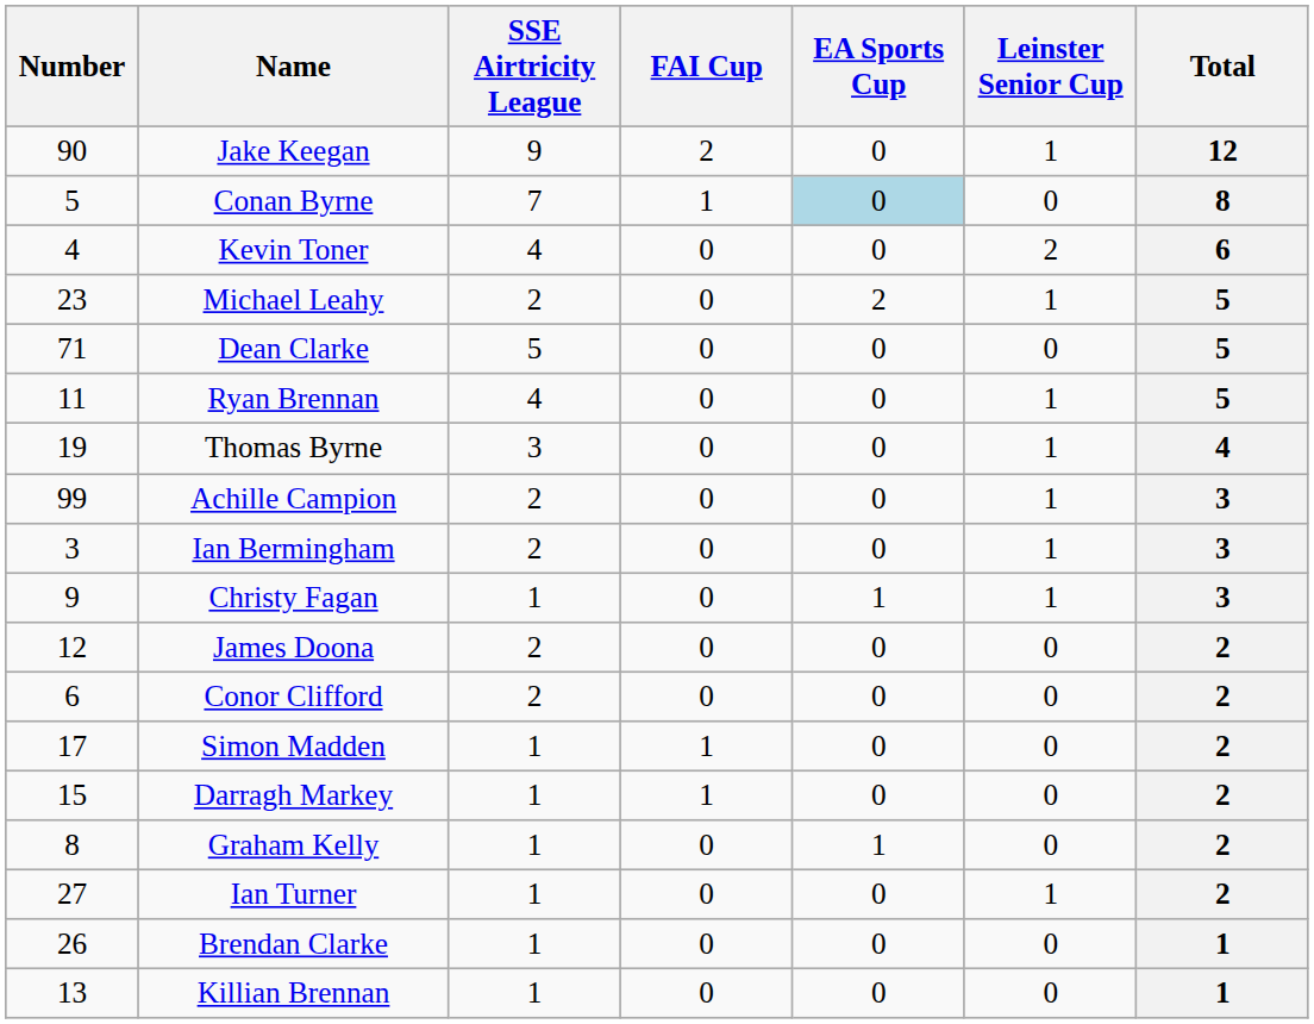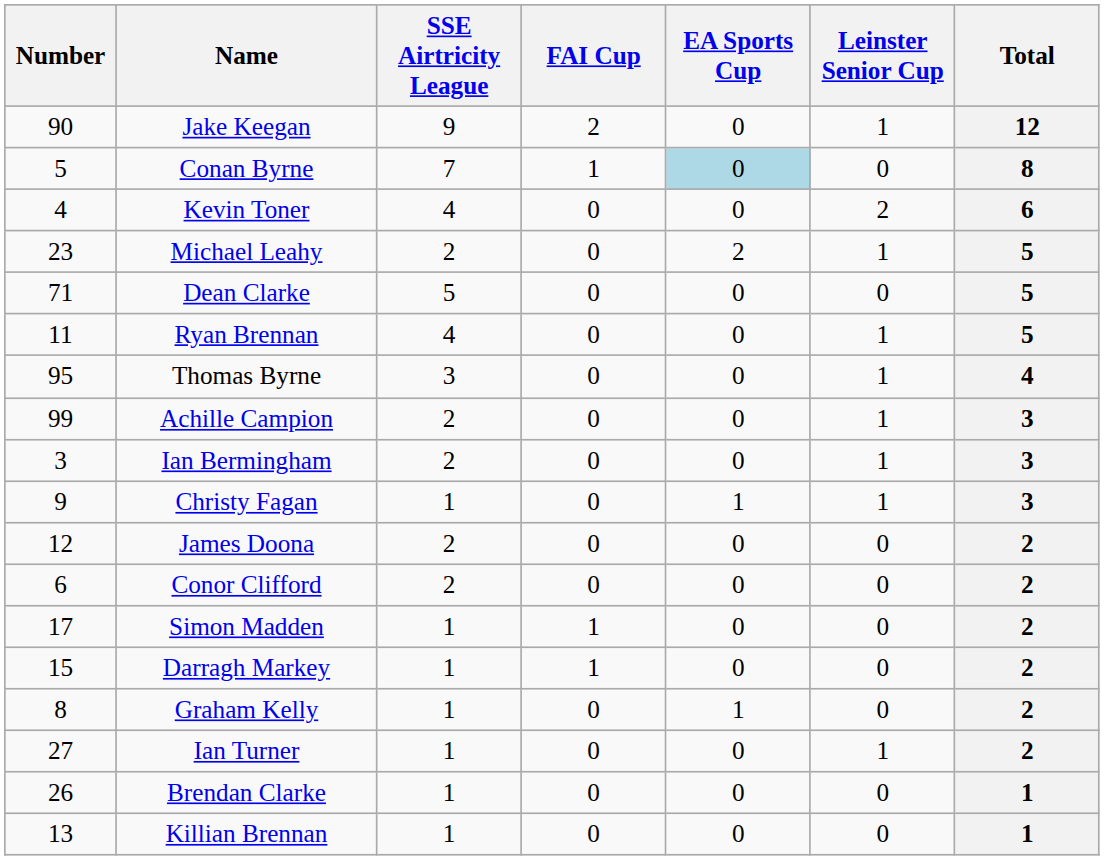Thomas Byrne | Number: 19 -> 95
